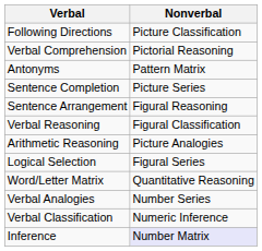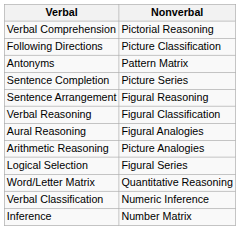rows swapped: Verbal Comprehension <-> Following Directions
+ row: Aural Reasoning | Figural Analogies
- row: Verbal Analogies | Number Series
Inference | Nonverbal: lavender background -> no background
